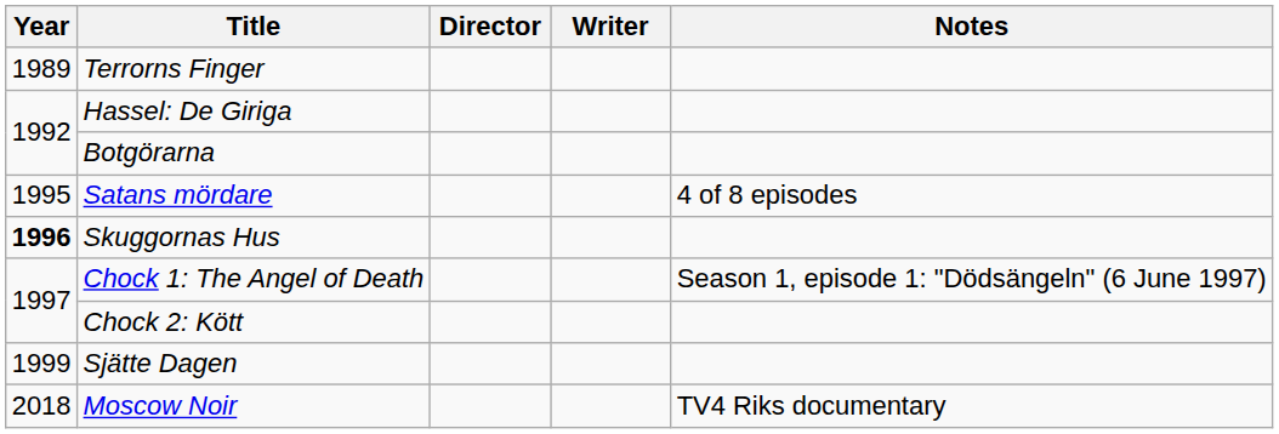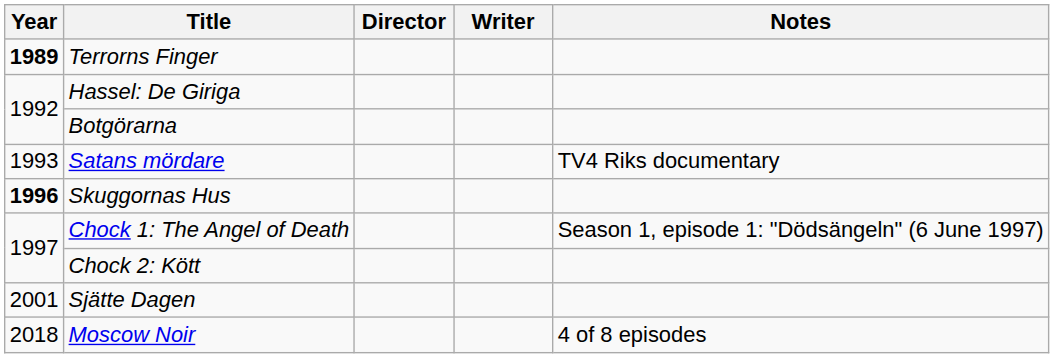Terrorns Finger | Year: normal -> bold
Satans mördare | Year: 1995 -> 1993
Satans mördare | Notes: 4 of 8 episodes -> TV4 Riks documentary
Sjätte Dagen | Year: 1999 -> 2001
Moscow Noir | Notes: TV4 Riks documentary -> 4 of 8 episodes
